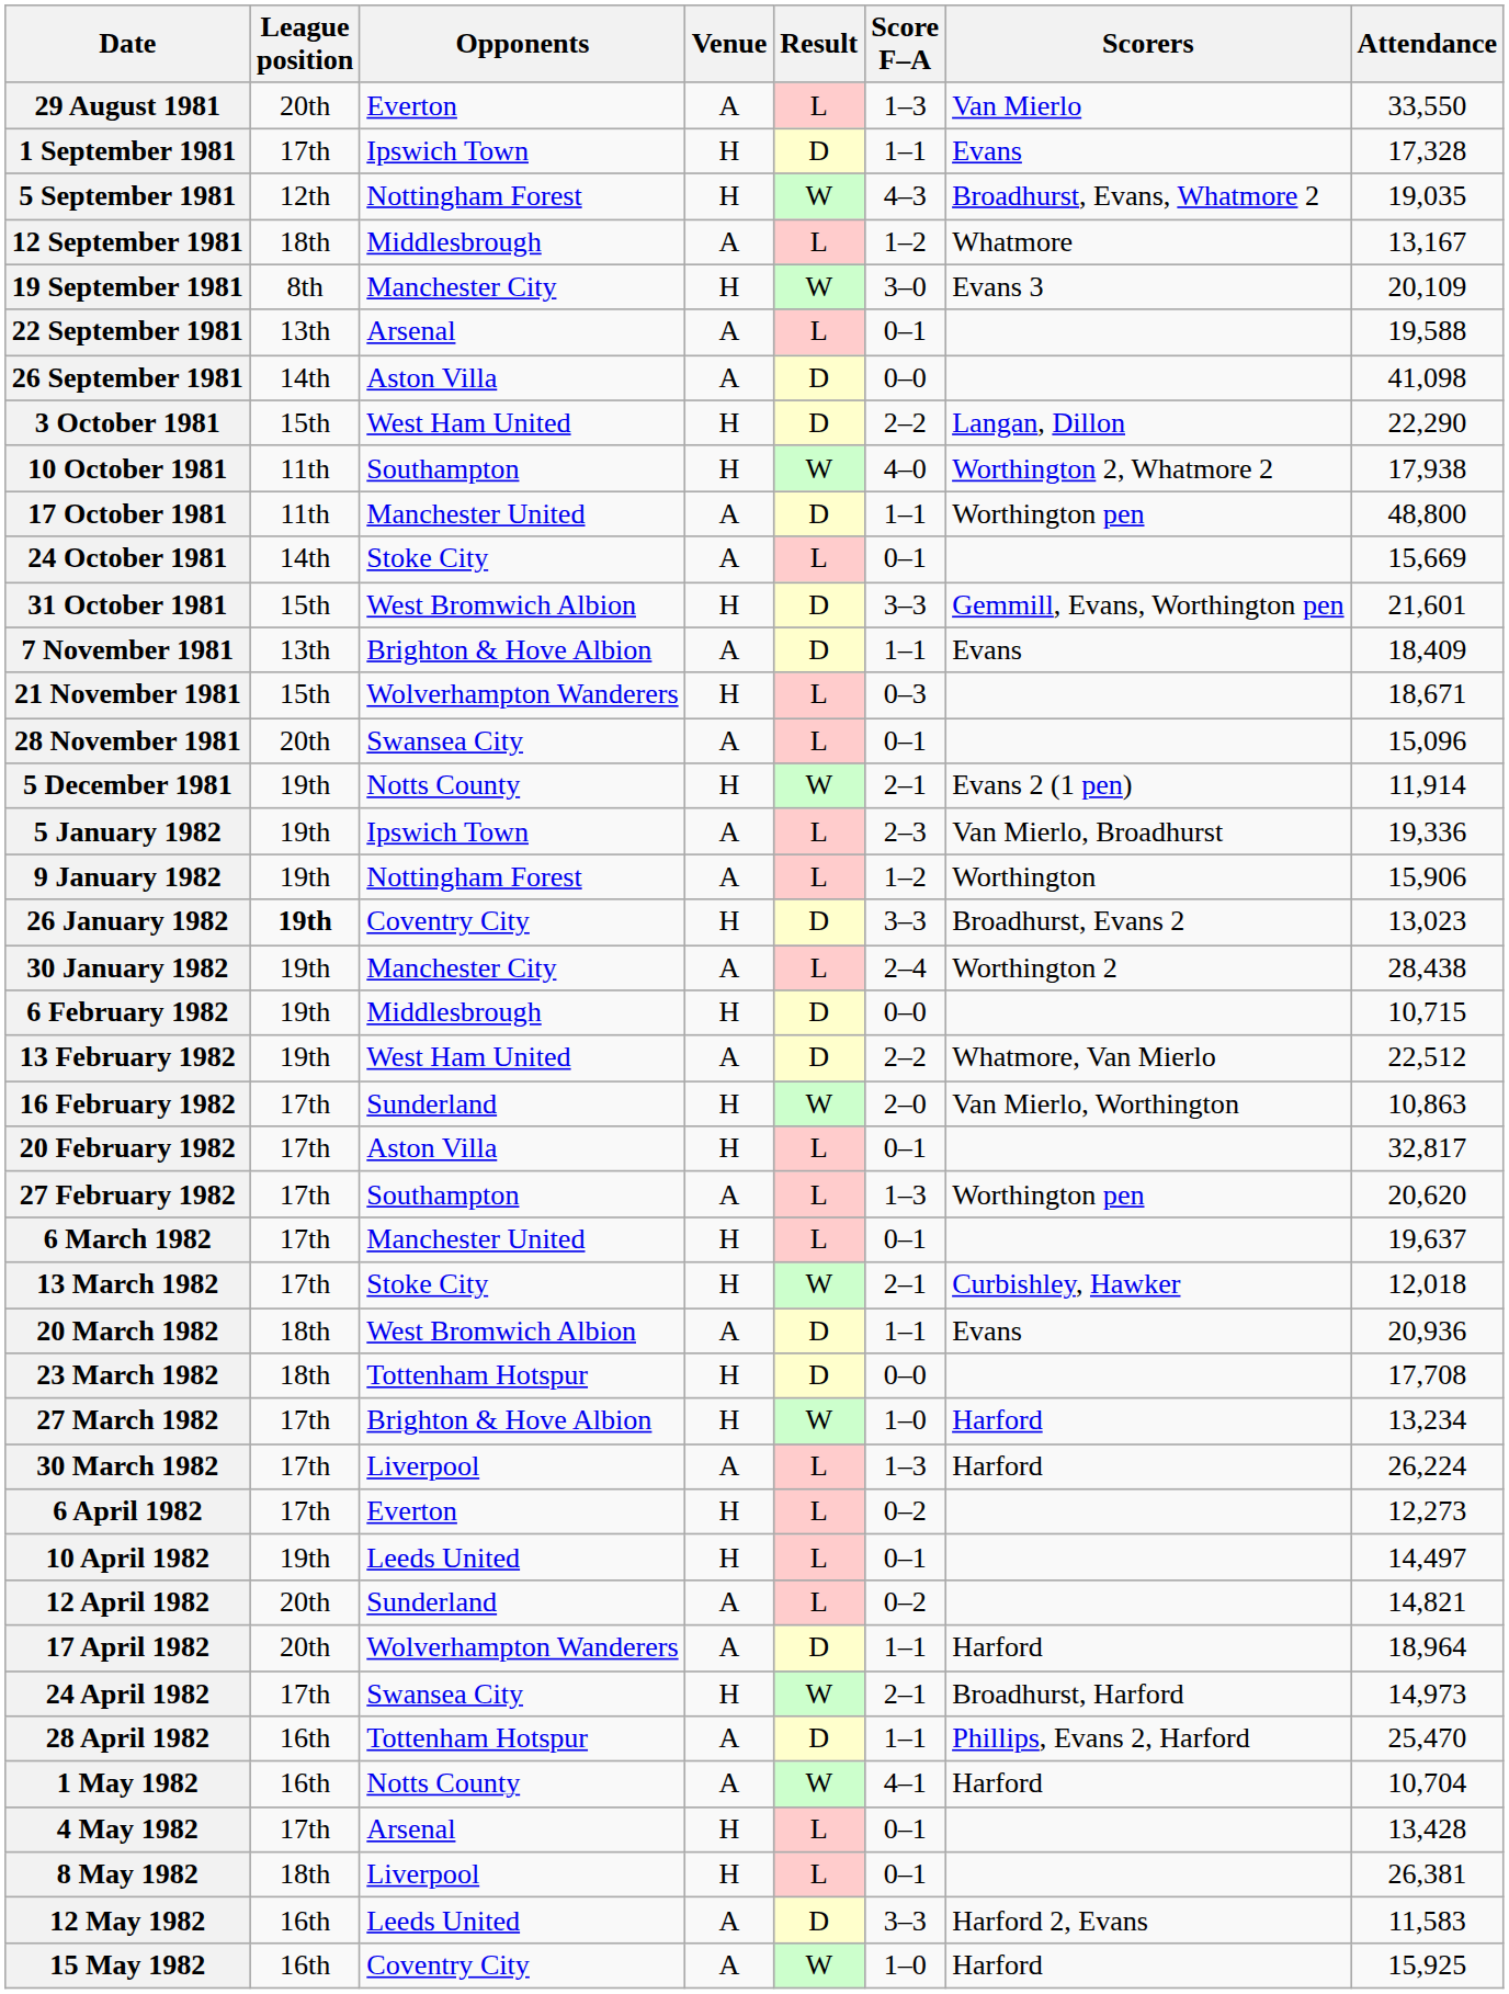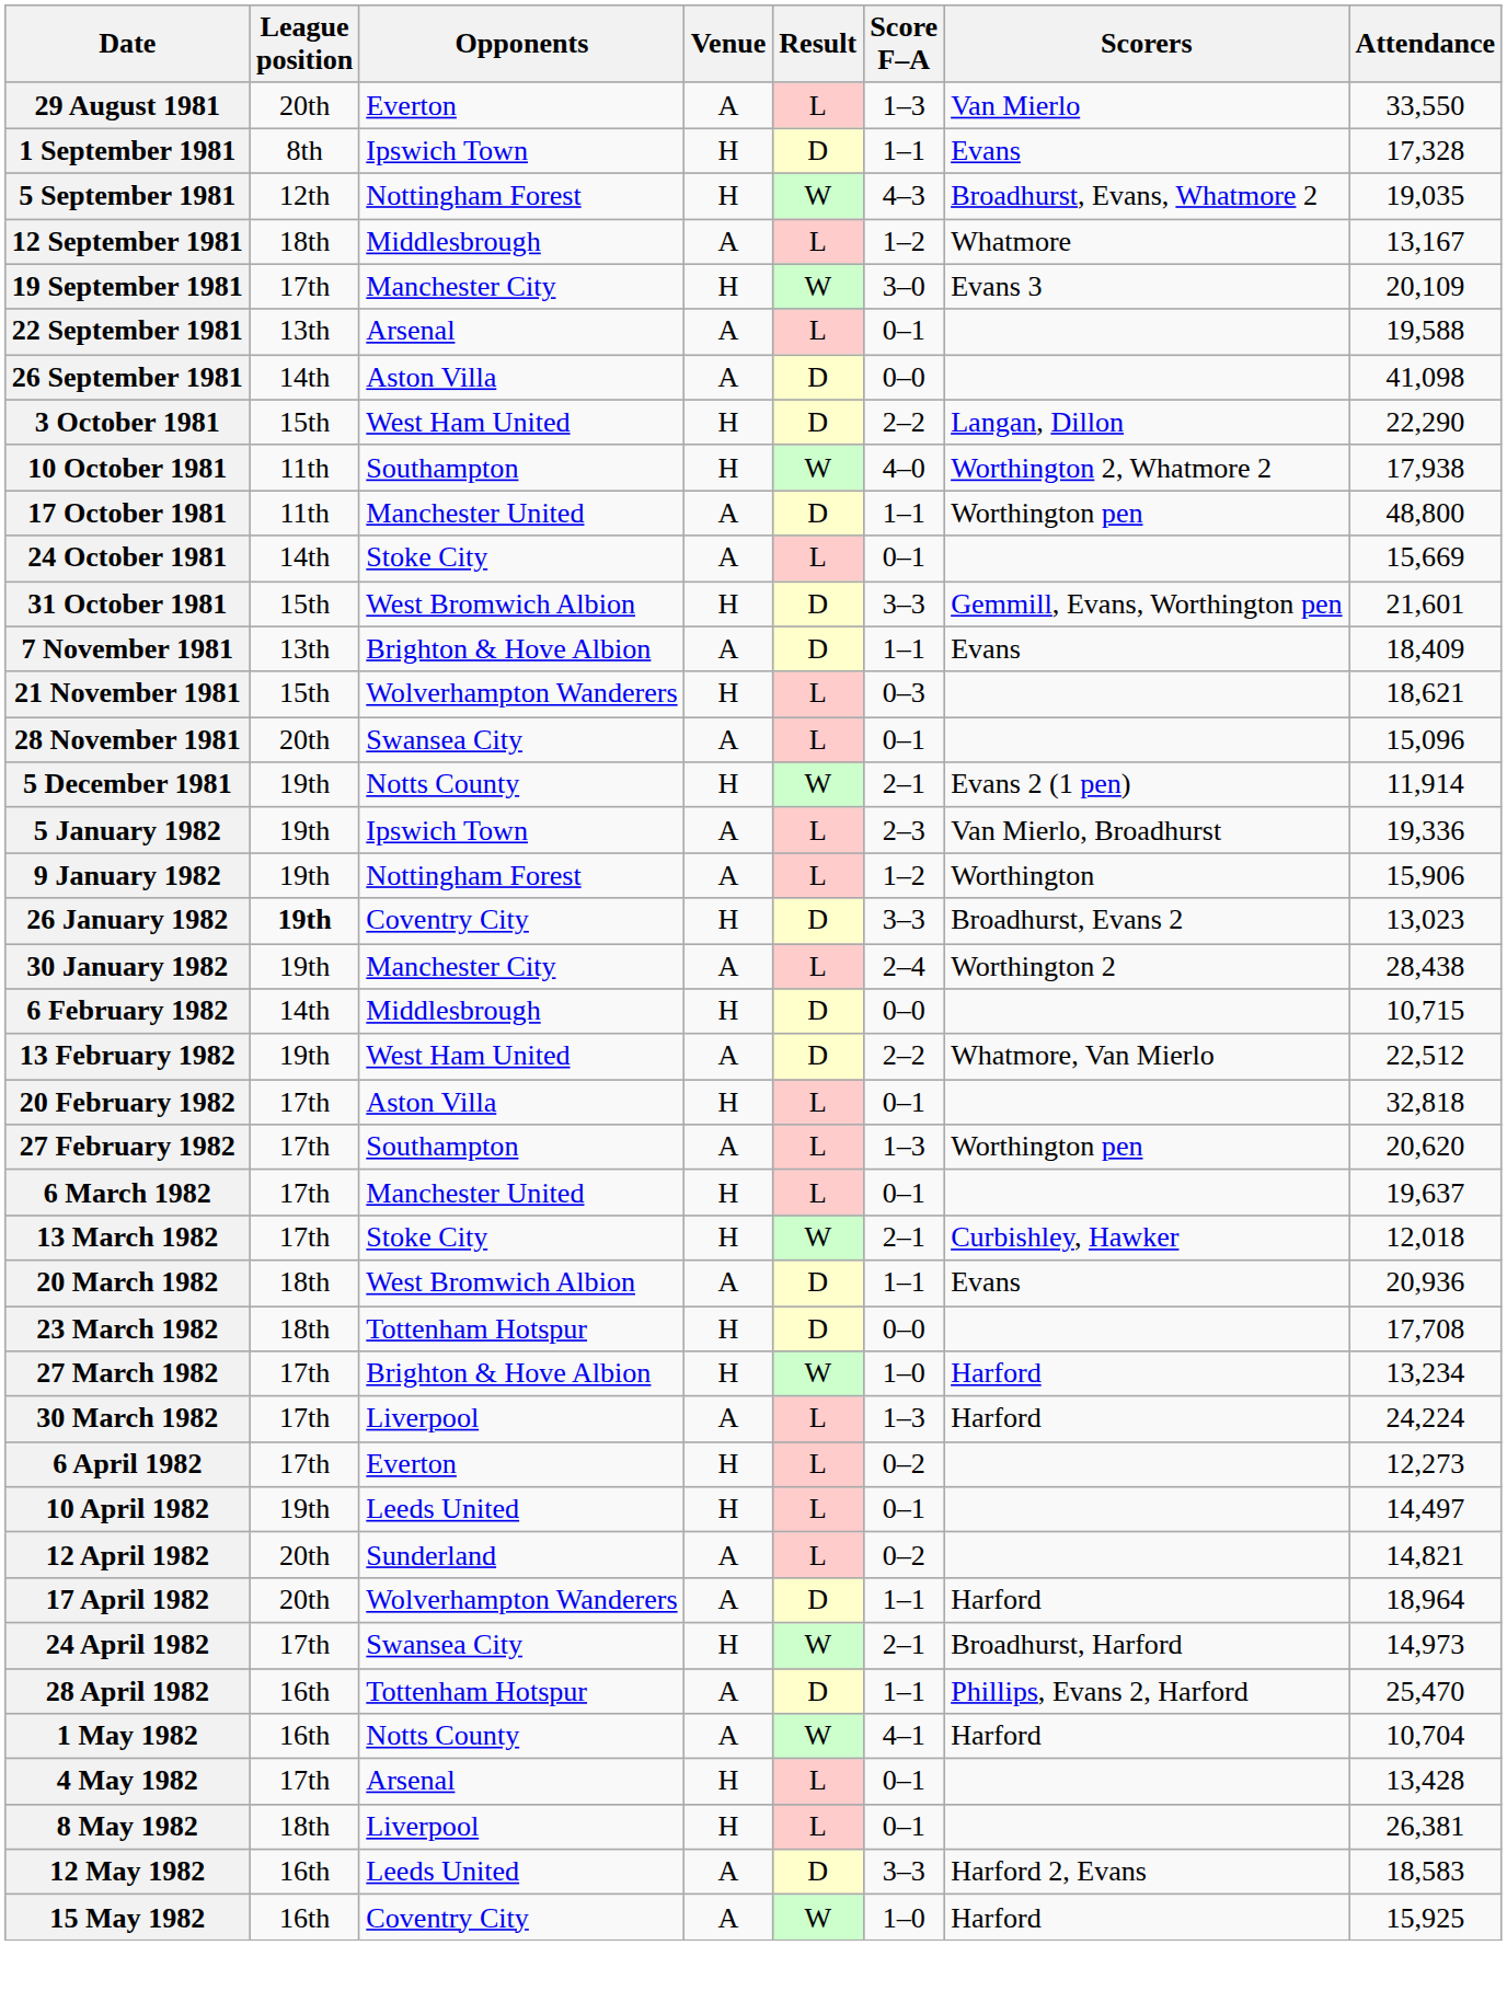1 September 1981 | League position: 17th -> 8th
19 September 1981 | League position: 8th -> 17th
21 November 1981 | Attendance: 18,671 -> 18,621
6 February 1982 | League position: 19th -> 14th
- row: 16 February 1982 | 17th | Sunderland | H | W | 2–0 | Van Mierlo, Worthington | 10,863
20 February 1982 | Attendance: 32,817 -> 32,818
30 March 1982 | Attendance: 26,224 -> 24,224
12 May 1982 | Attendance: 11,583 -> 18,583
